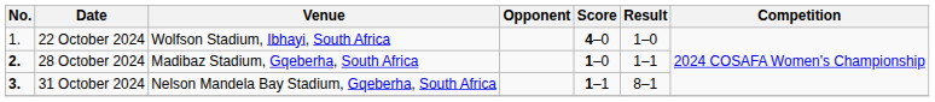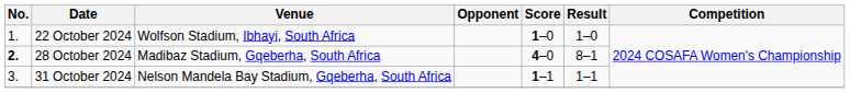22 October 2024 | Score: 4–0 -> 1–0
28 October 2024 | Score: 1–0 -> 4–0
28 October 2024 | Result: 1–1 -> 8–1
31 October 2024 | No.: bold -> normal
31 October 2024 | Result: 8–1 -> 1–1
